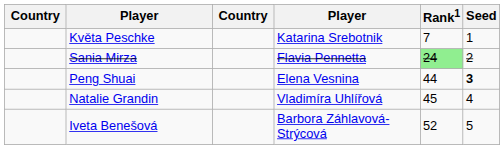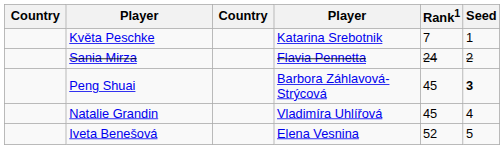Sania Mirza | Rank1: lightgreen background -> no background
Peng Shuai | column 4: Elena Vesnina -> Barbora Záhlavová-Strýcová
Peng Shuai | Rank1: 44 -> 45
Iveta Benešová | column 4: Barbora Záhlavová-Strýcová -> Elena Vesnina
